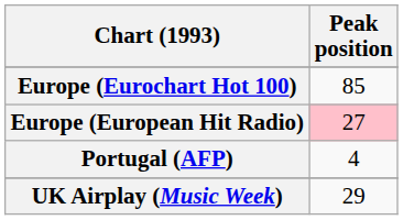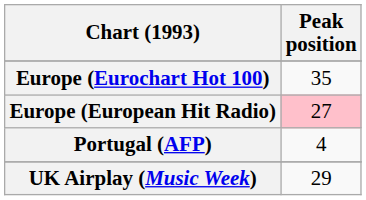Europe (Eurochart Hot 100) | Peak position: 85 -> 35
